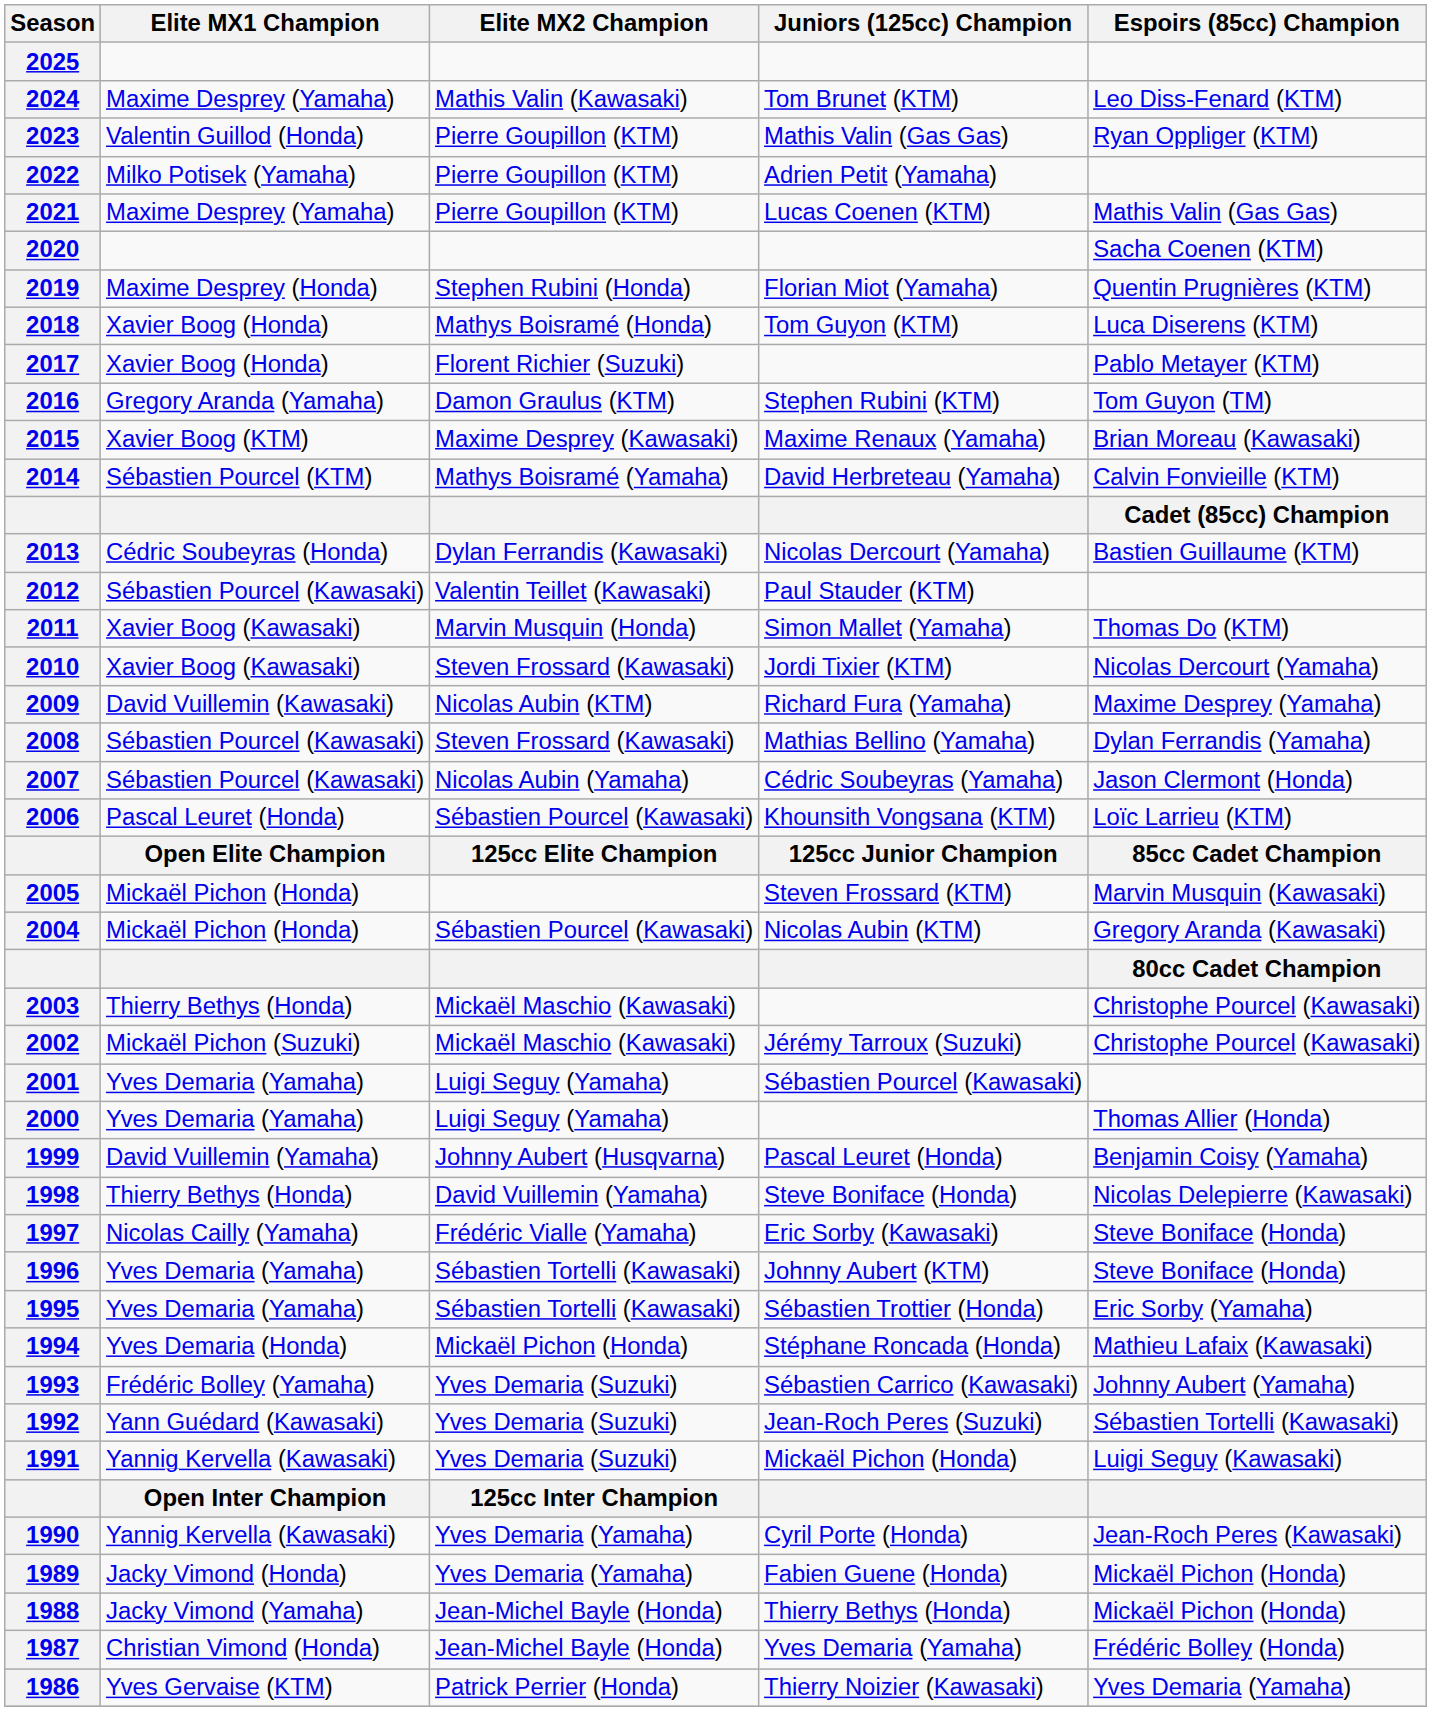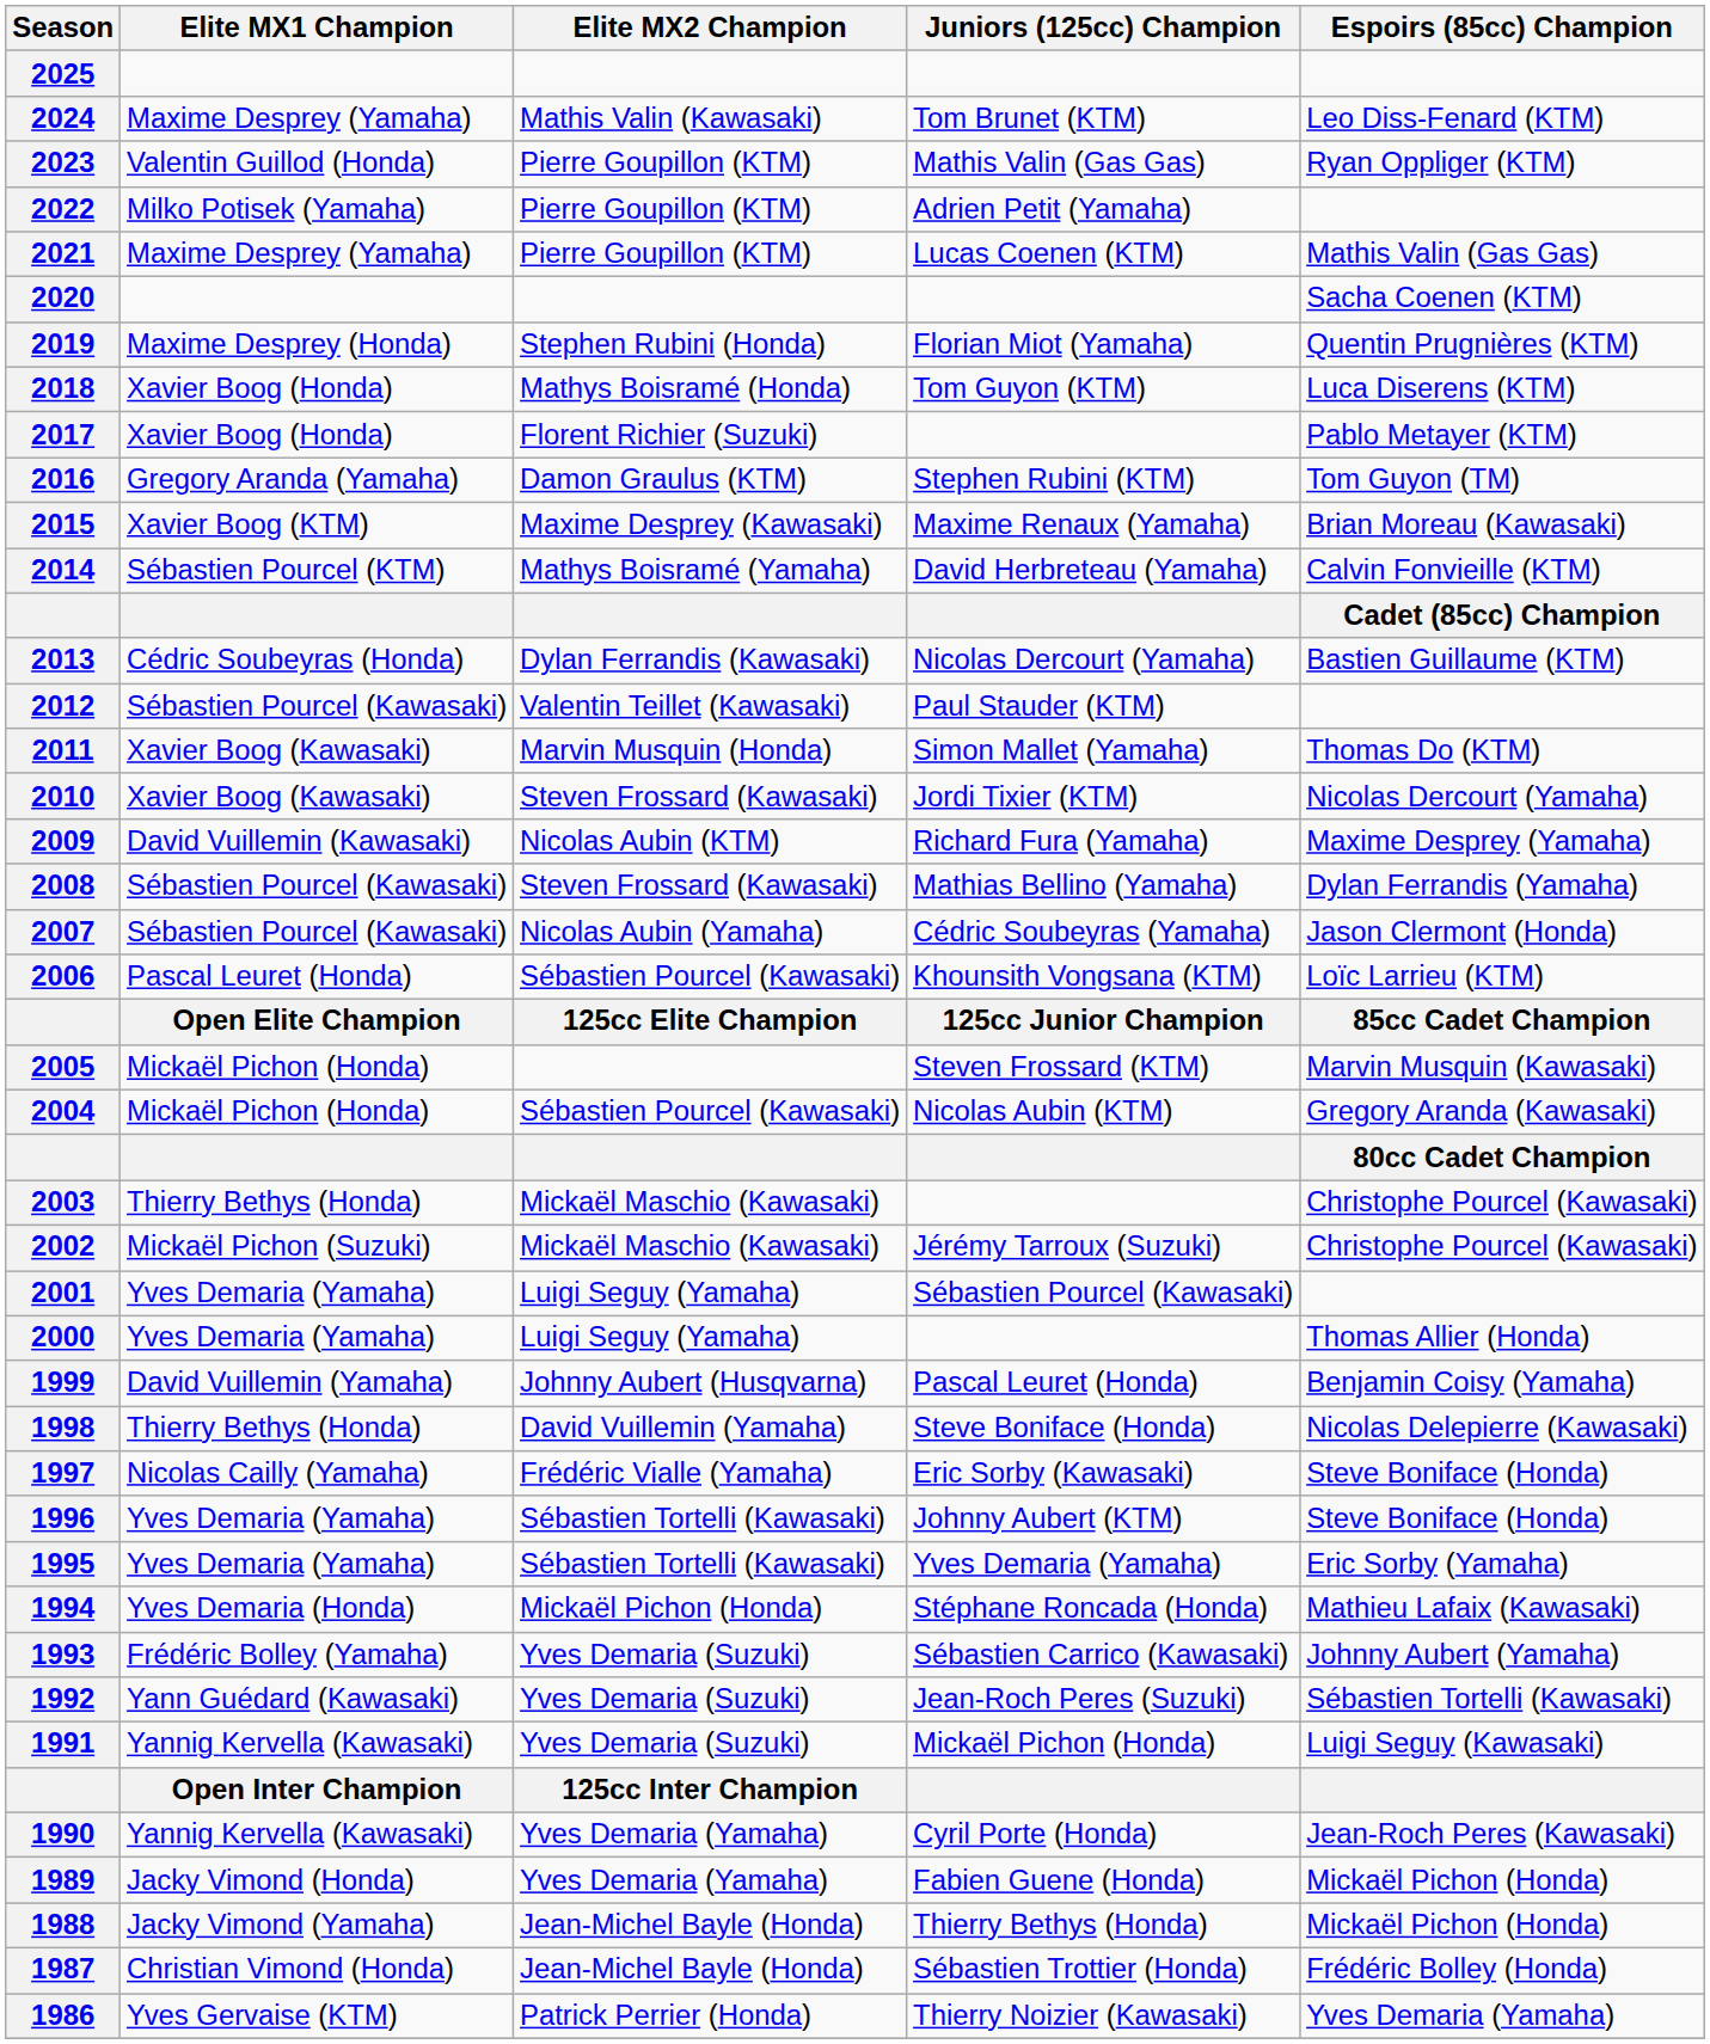1995 | Juniors (125cc) Champion: Sébastien Trottier (Honda) -> Yves Demaria (Yamaha)
1987 | Juniors (125cc) Champion: Yves Demaria (Yamaha) -> Sébastien Trottier (Honda)
